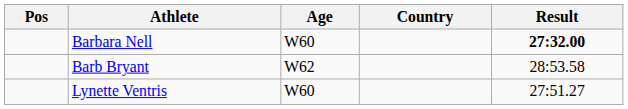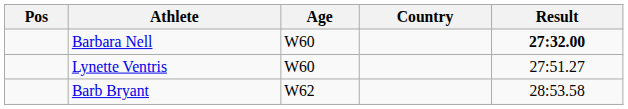rows swapped: Lynette Ventris <-> Barb Bryant
